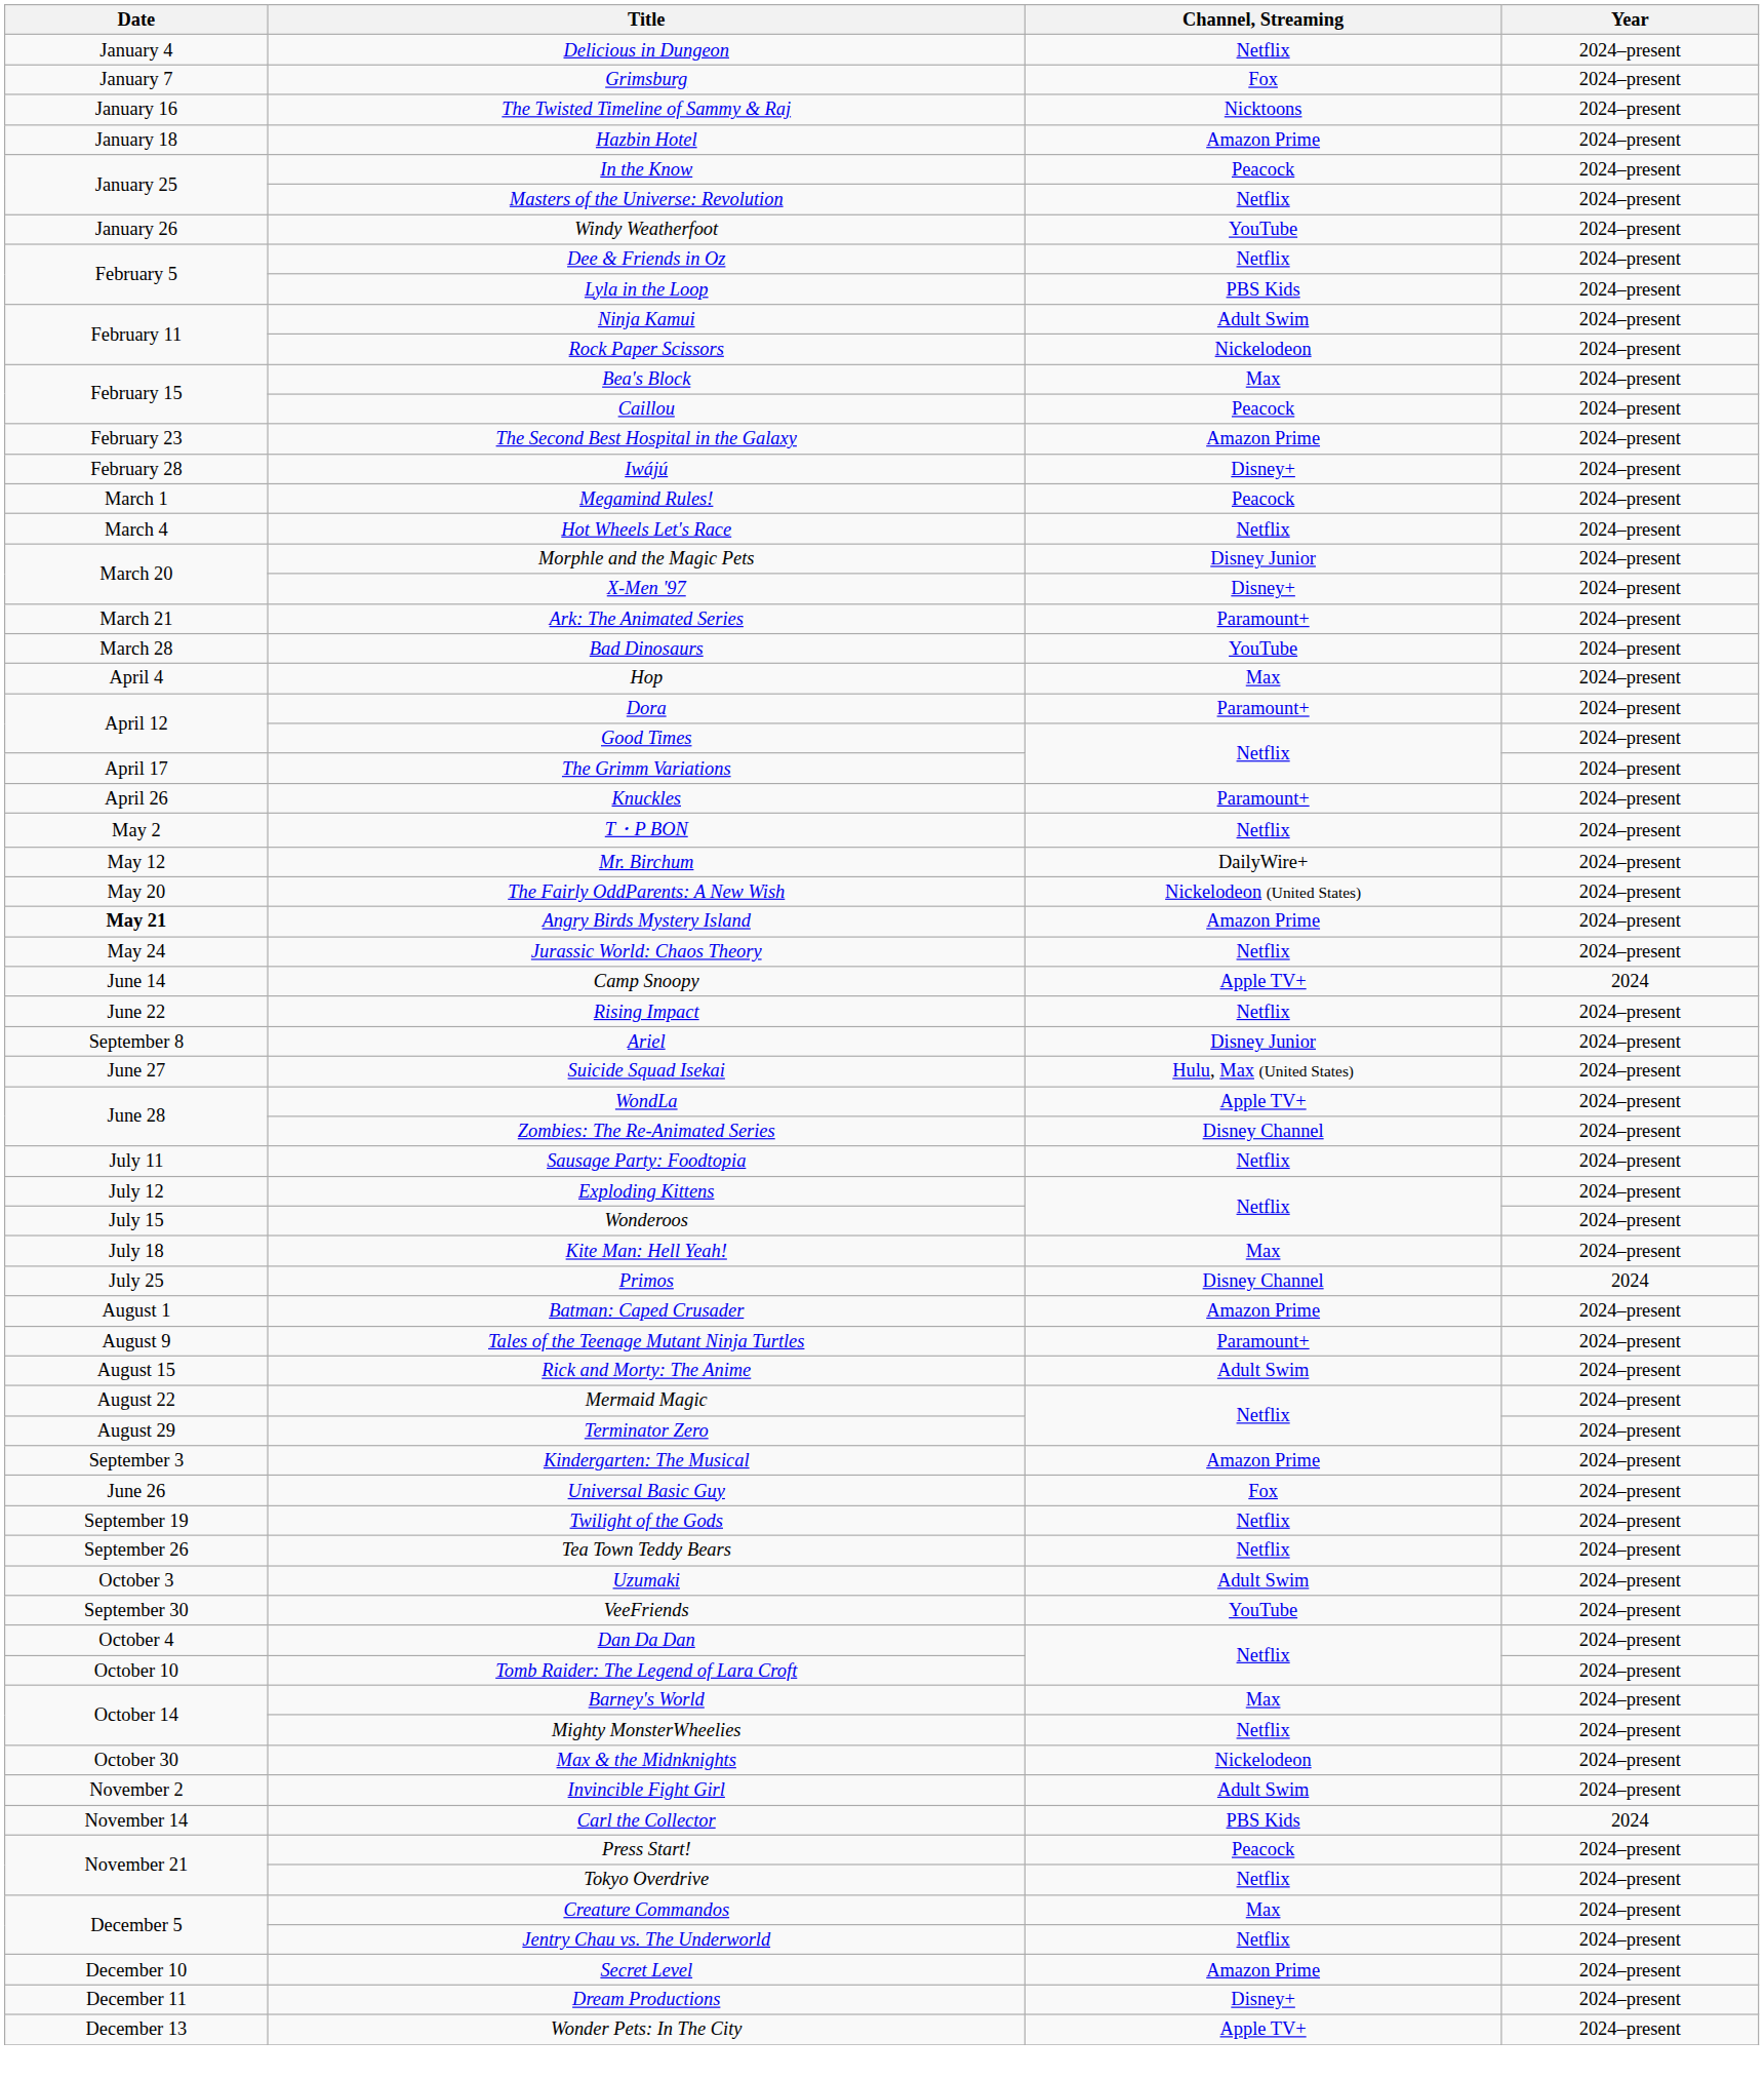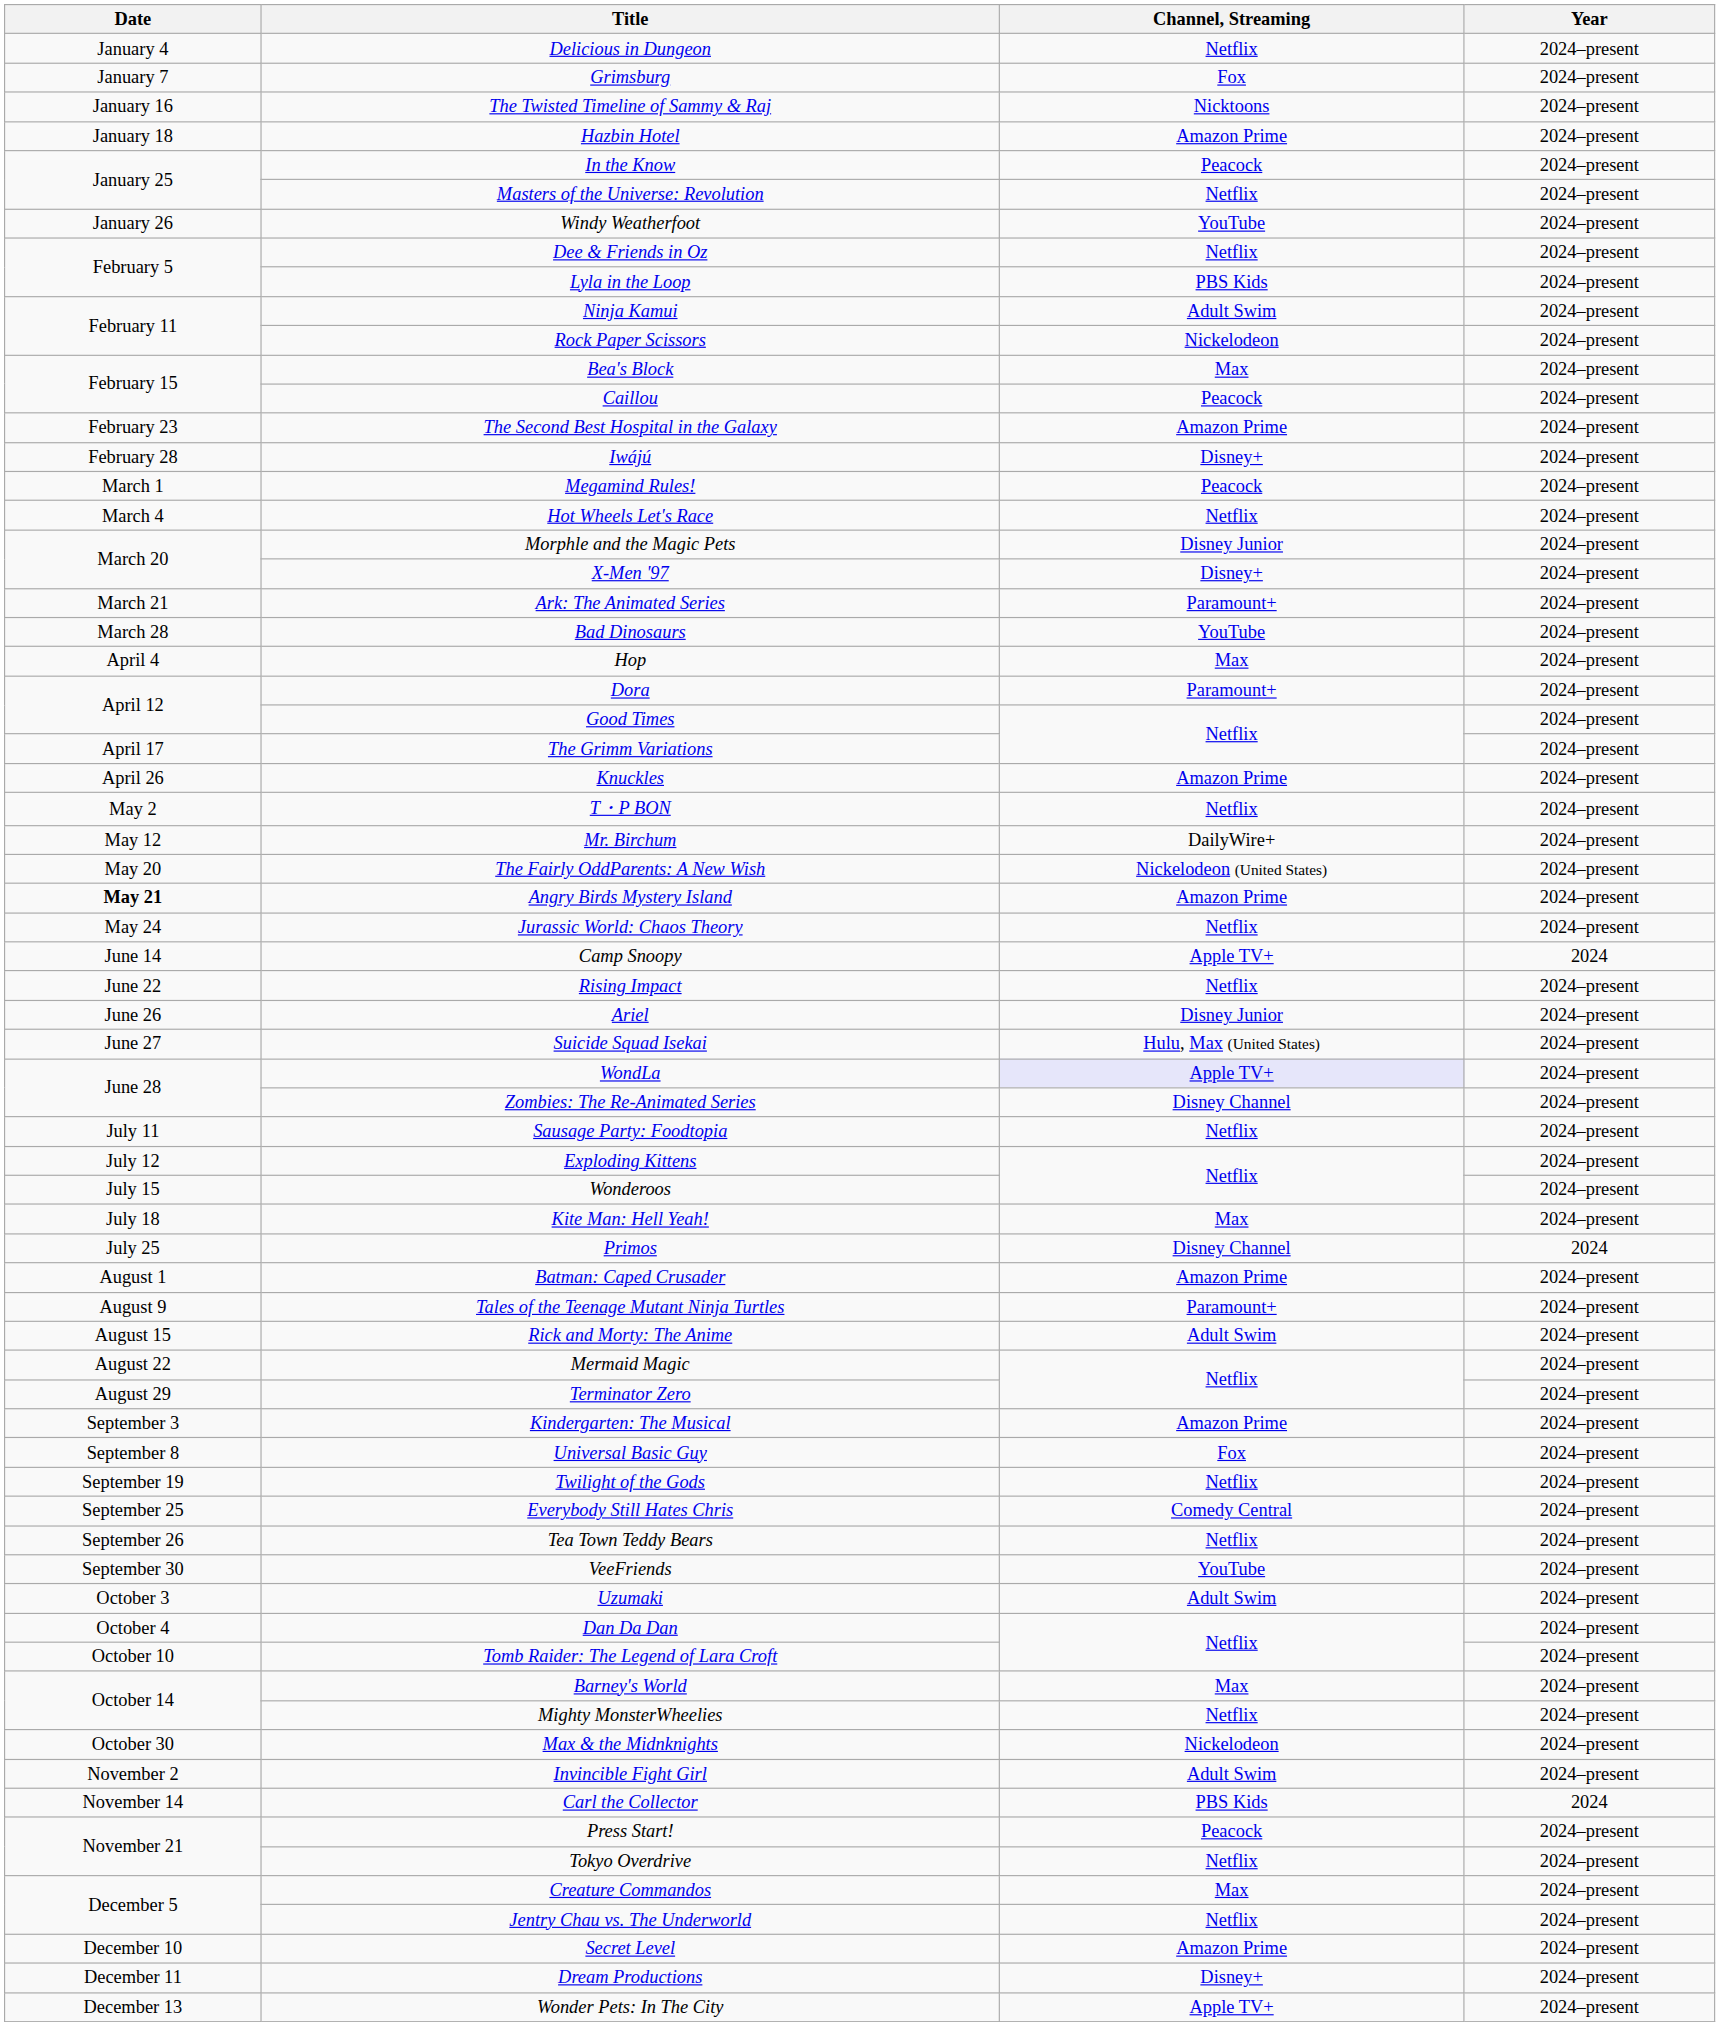Knuckles | Channel, Streaming: Paramount+ -> Amazon Prime
Ariel | Date: September 8 -> June 26
WondLa | Channel, Streaming: no background -> lavender background
Universal Basic Guy | Date: June 26 -> September 8
+ row: September 25 | Everybody Still Hates Chris | Comedy Central | 2024–present
rows swapped: VeeFriends <-> Uzumaki
